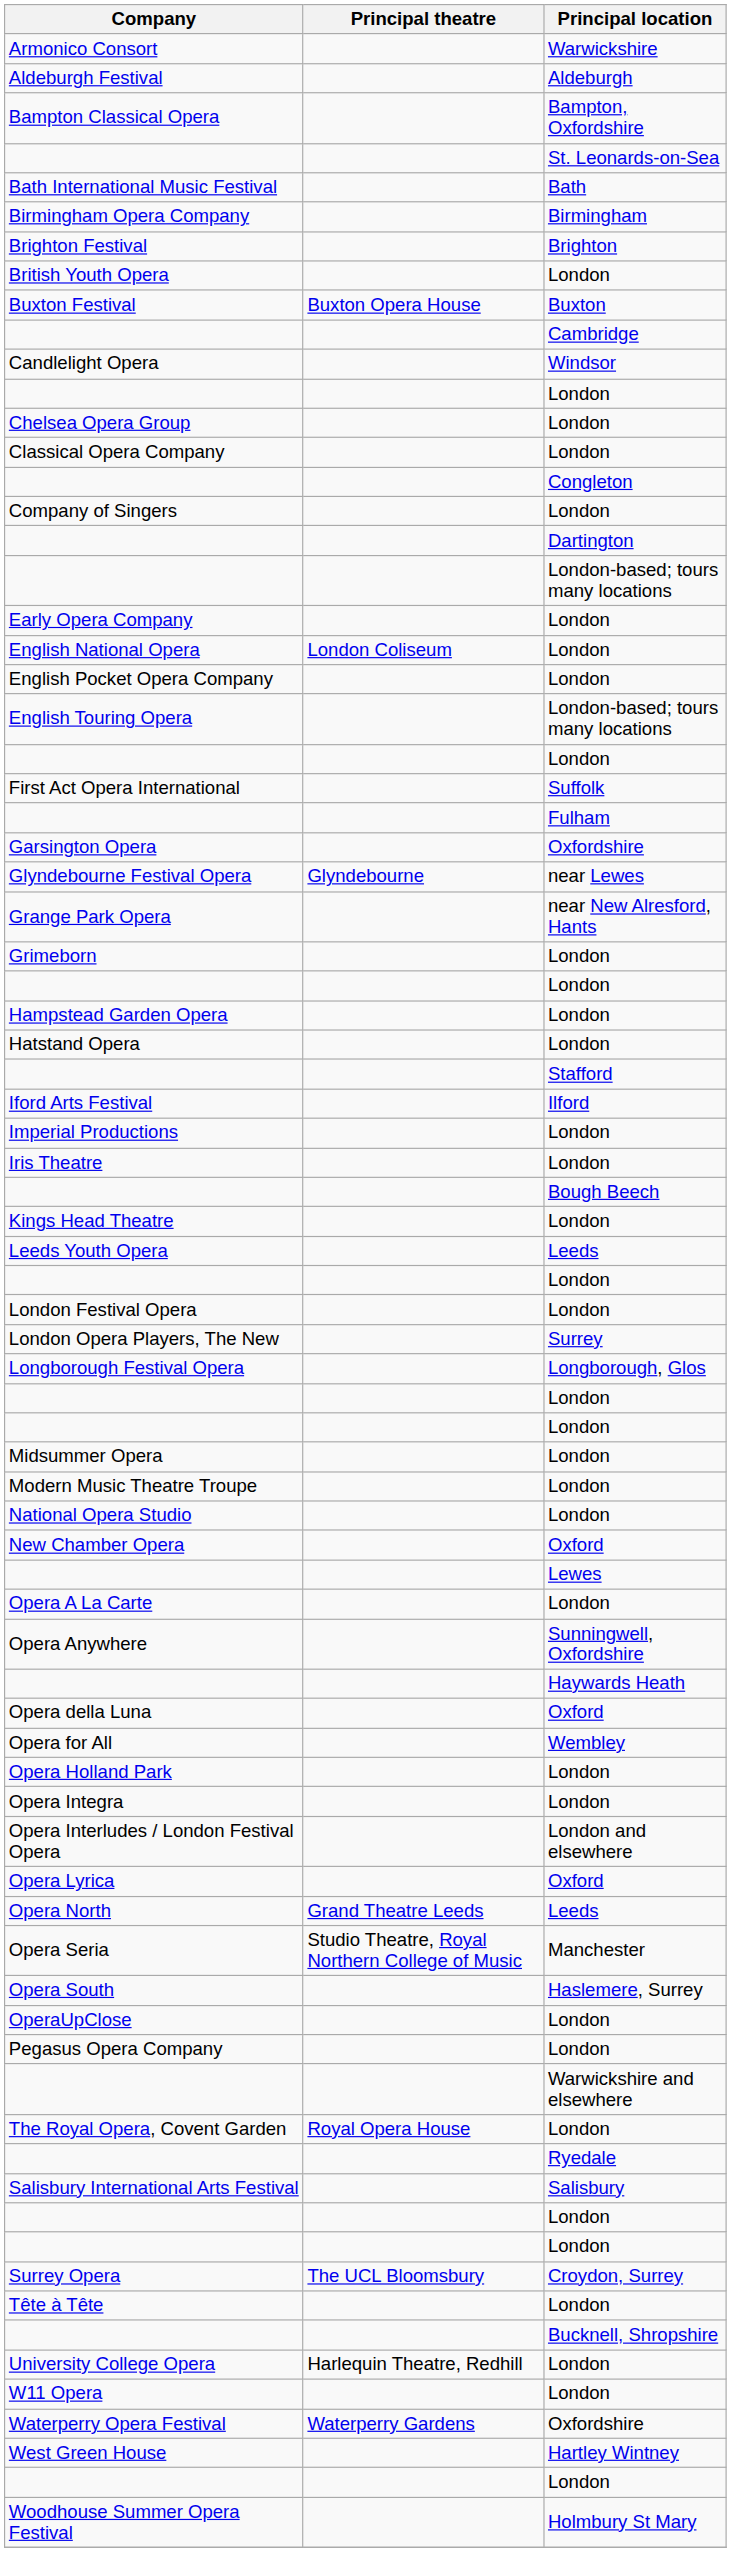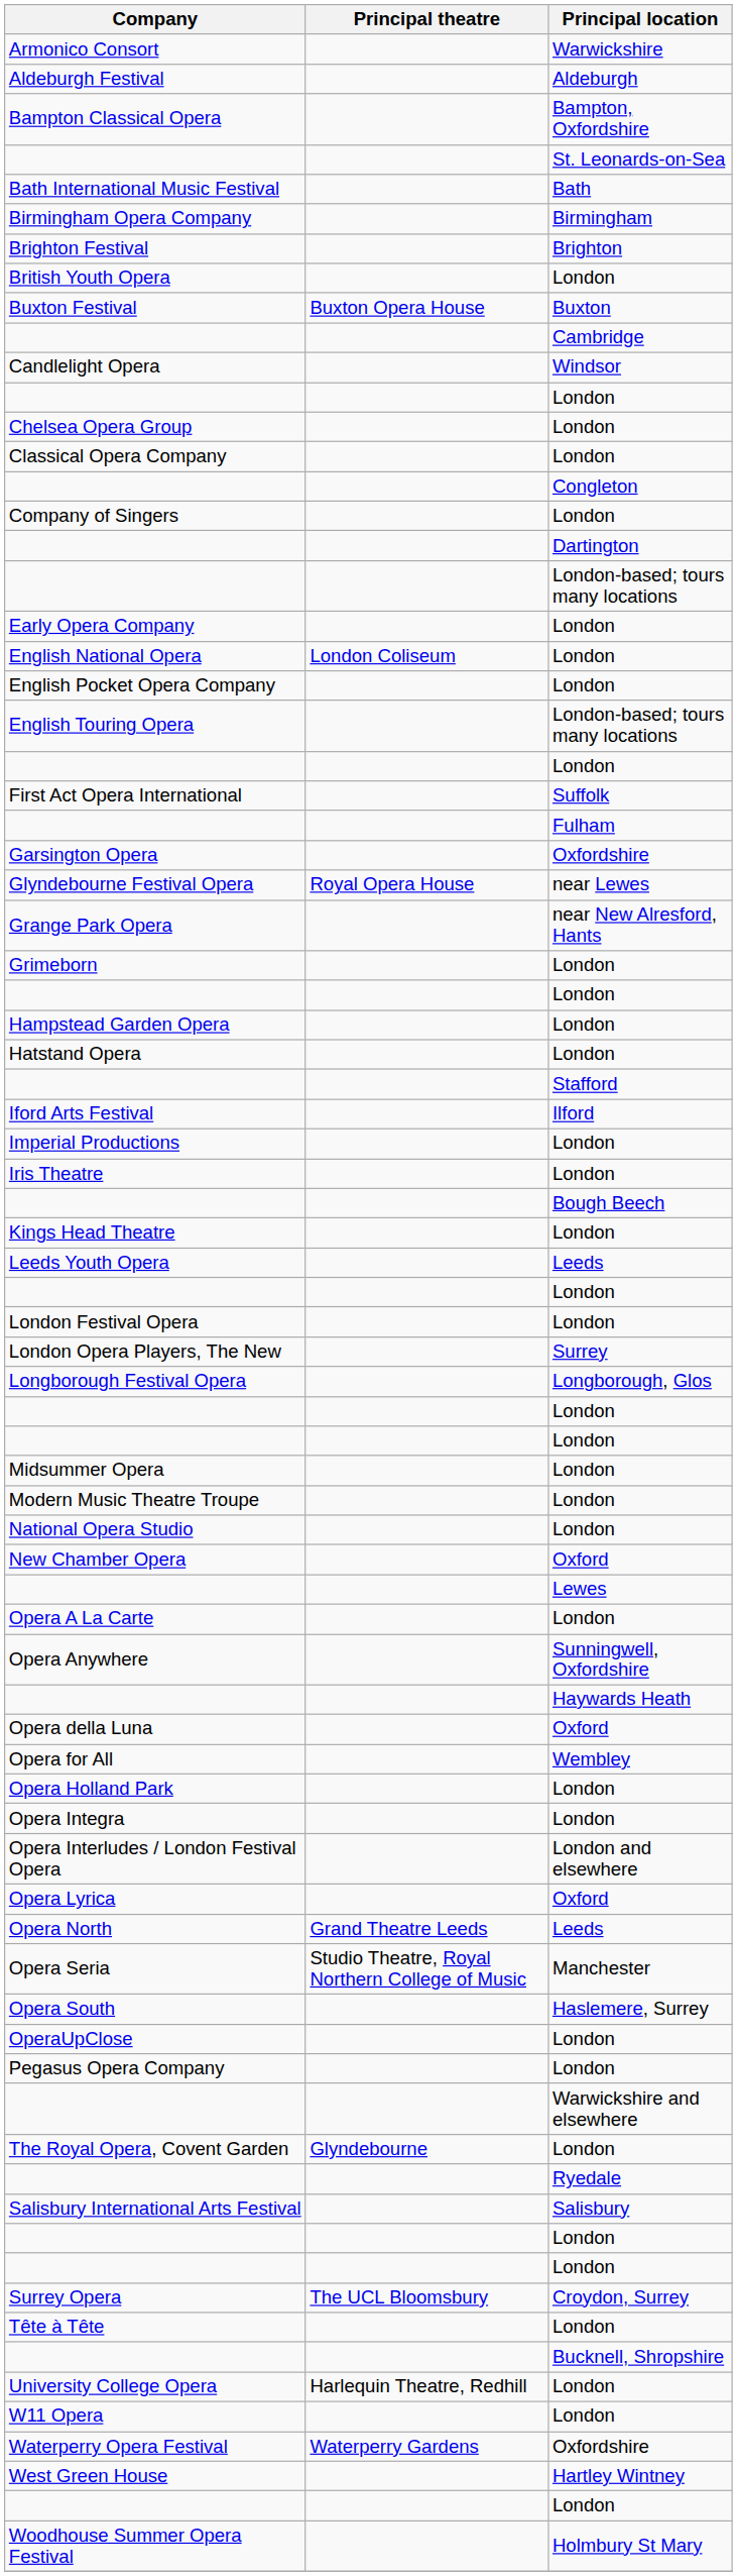Glyndebourne Festival Opera | Principal theatre: Glyndebourne -> Royal Opera House
The Royal Opera, Covent Garden | Principal theatre: Royal Opera House -> Glyndebourne
